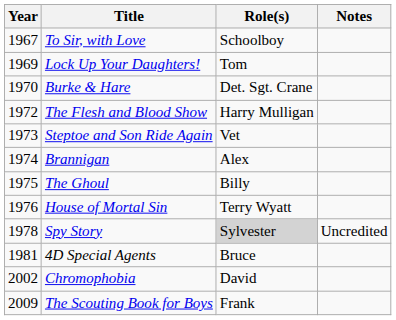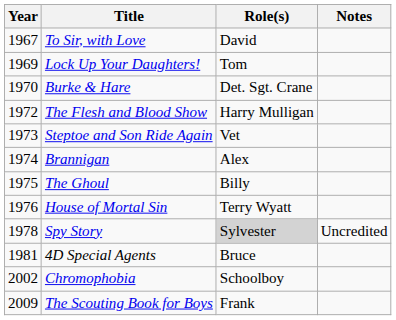To Sir, with Love | Role(s): Schoolboy -> David
Chromophobia | Role(s): David -> Schoolboy
